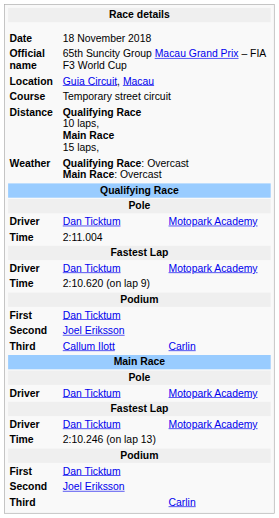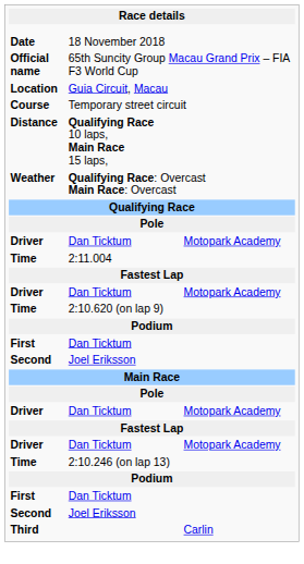- row: Third | Callum Ilott | Carlin
